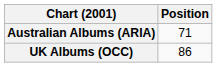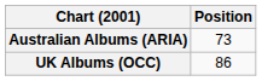Australian Albums (ARIA) | Position: 71 -> 73
